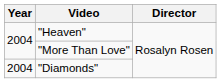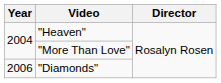"Diamonds" | Year: 2004 -> 2006
